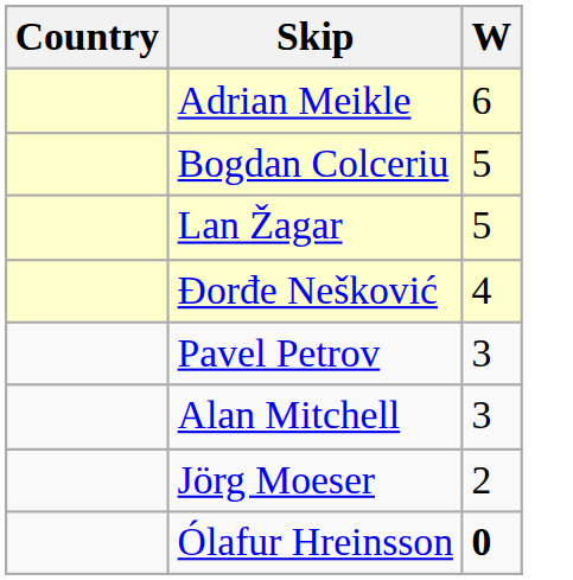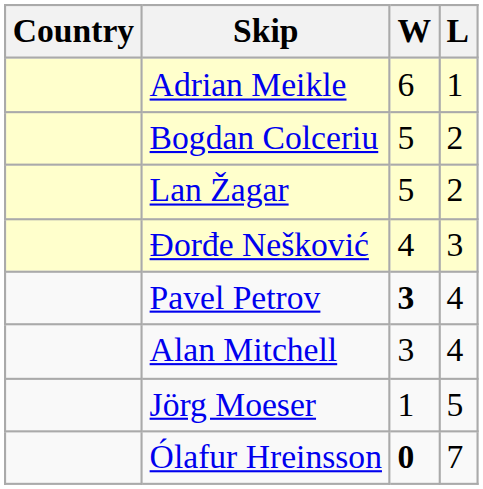+ column: L | 1 | 2 | 2 | 3 | 4 | 4 | 5 | 7
Pavel Petrov | W: normal -> bold
Jörg Moeser | W: 2 -> 1
